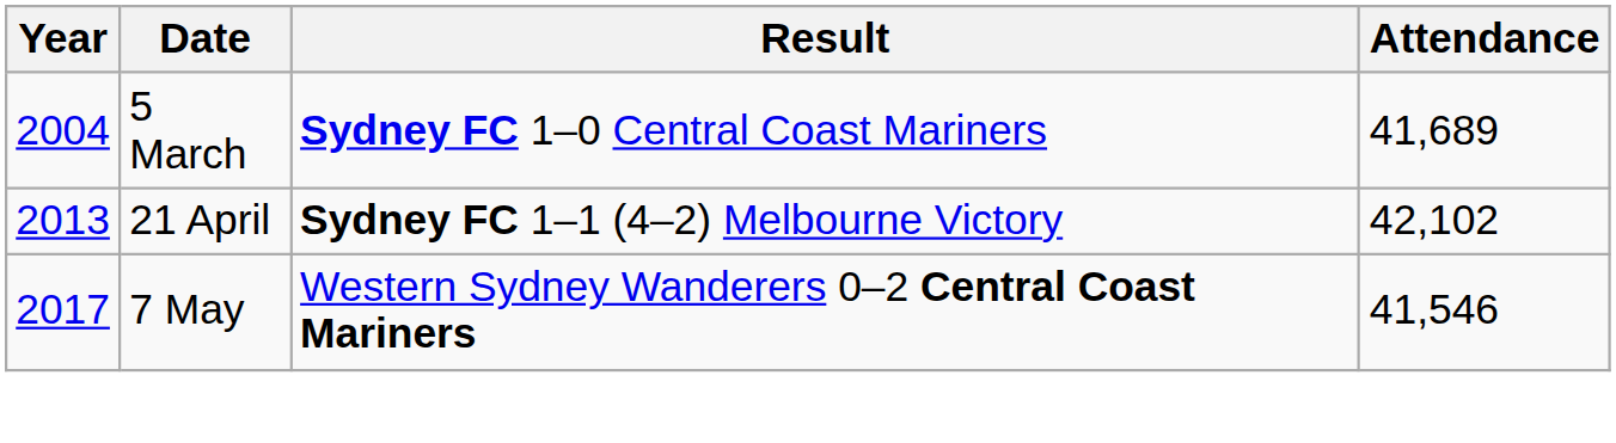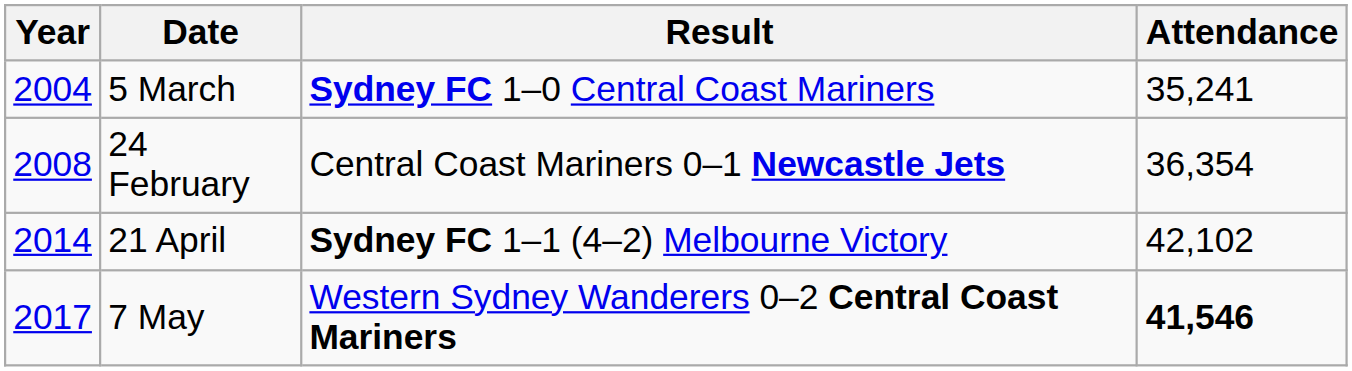5 March | Attendance: 41,689 -> 35,241
+ row: 2008 | 24 February | Central Coast Mariners 0–1 Newcastle Jets | 36,354
21 April | Year: 2013 -> 2014
7 May | Attendance: normal -> bold
